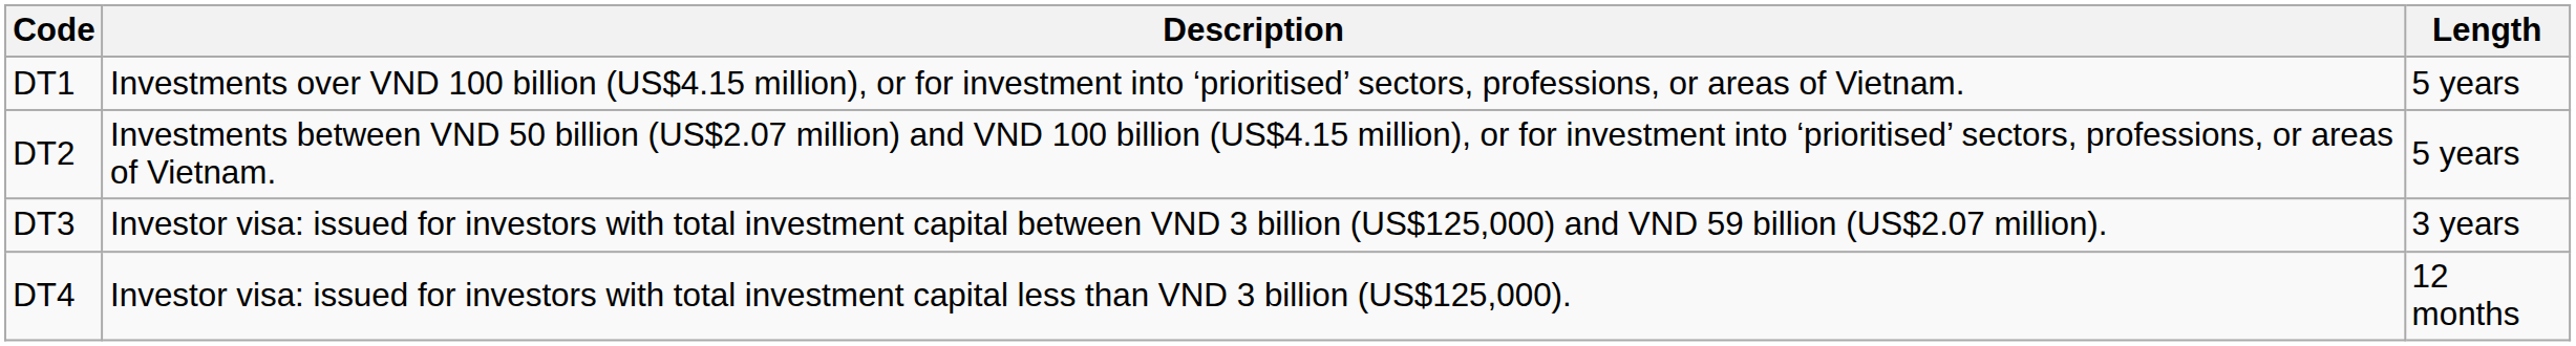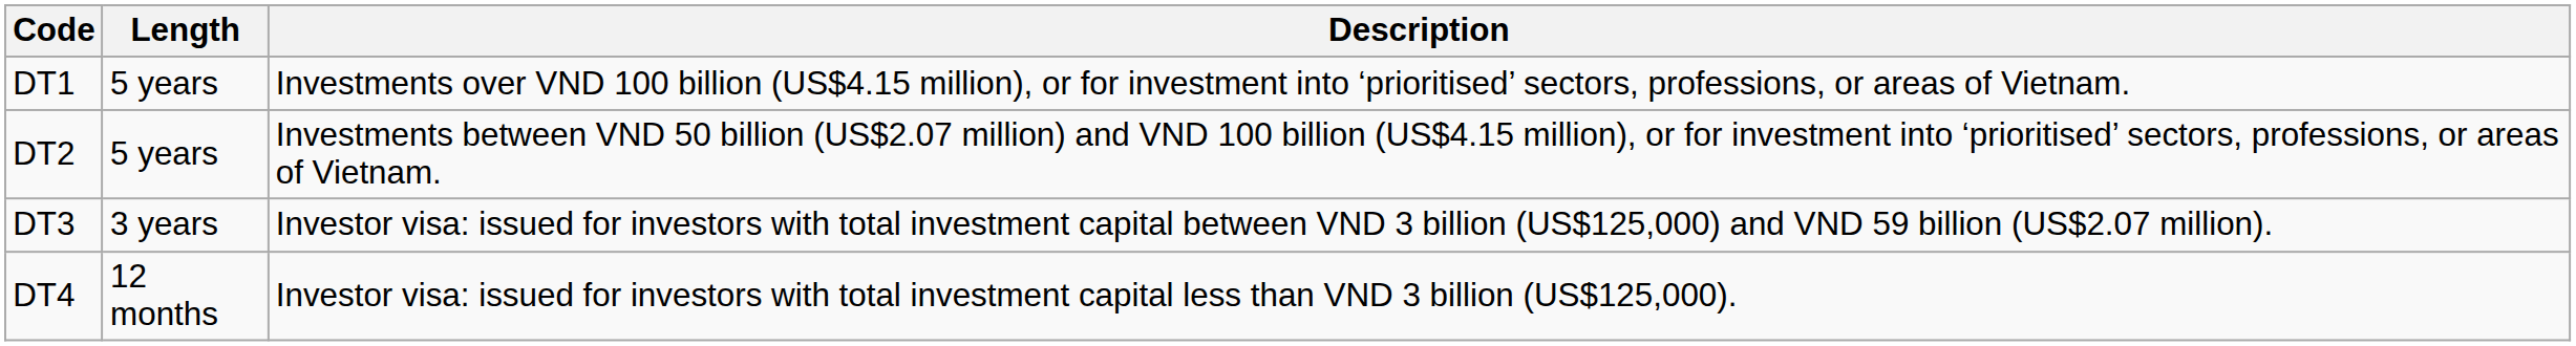columns swapped: Description <-> Length
